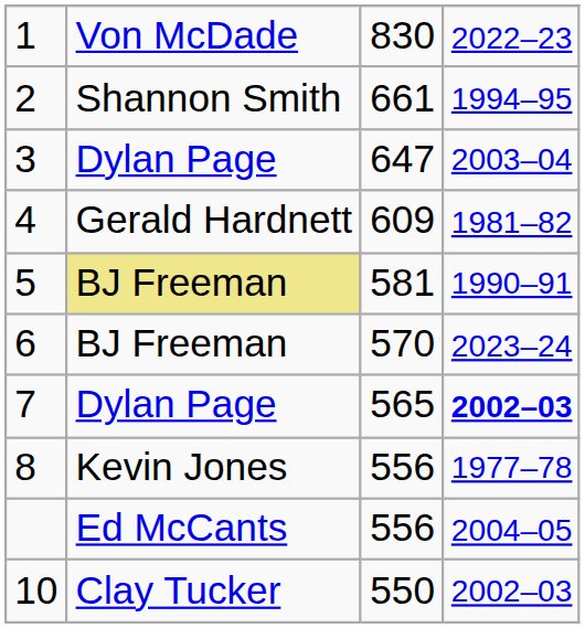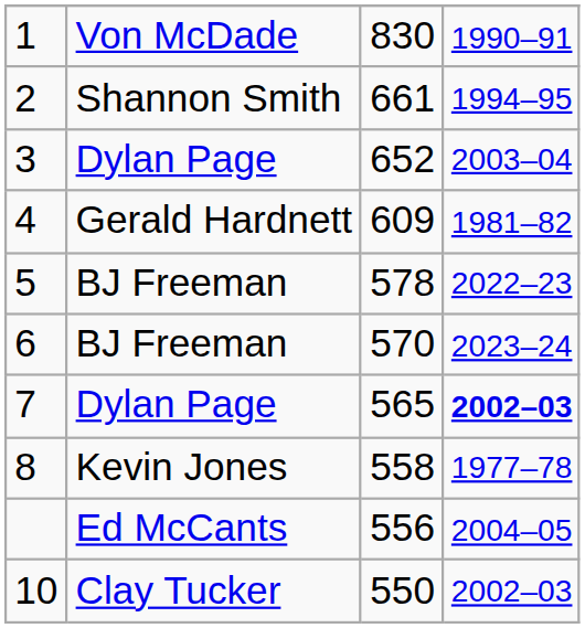1 | column 4: 2022–23 -> 1990–91
3 | column 3: 647 -> 652
5 | column 2: khaki background -> no background
5 | column 3: 581 -> 578
5 | column 4: 1990–91 -> 2022–23
8 | column 3: 556 -> 558
